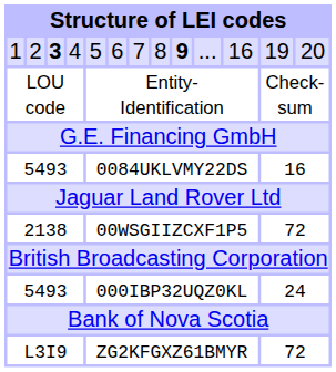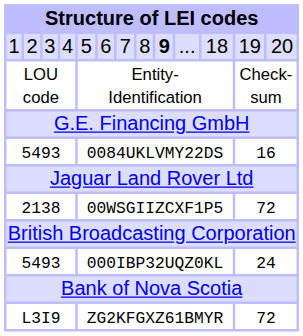1 | column 3: bold -> normal
1 | column 11: 16 -> 18
